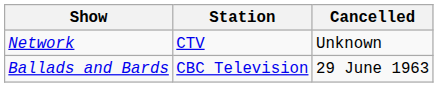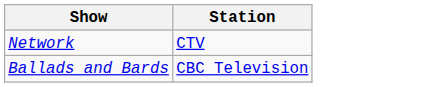- column: Cancelled | Unknown | 29 June 1963
